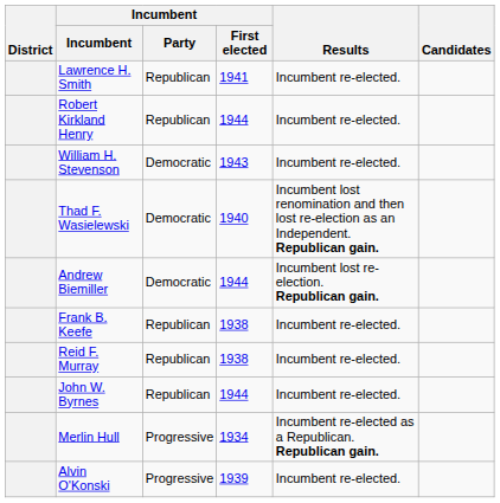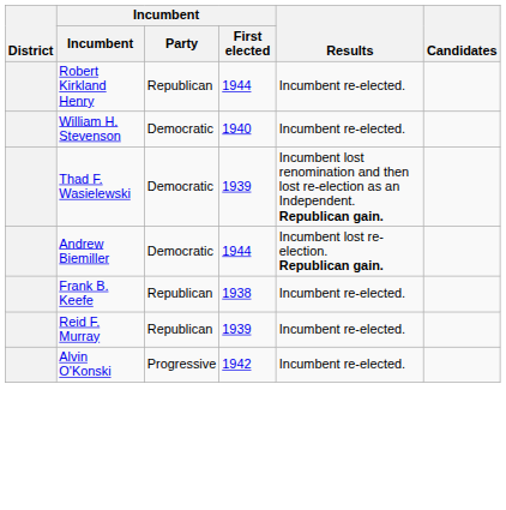- row: Lawrence H. Smith | Republican | 1941 | Incumbent re-elected.
William H. Stevenson | Incumbent / First elected: 1943 -> 1940
Thad F. Wasielewski | Incumbent / First elected: 1940 -> 1939
Reid F. Murray | Incumbent / First elected: 1938 -> 1939
- row: John W. Byrnes | Republican | 1944 | Incumbent re-elected.
- row: Merlin Hull | Progressive | 1934 | Incumbent re-elected as a Republican. Republican gain.
Alvin O'Konski | Incumbent / First elected: 1939 -> 1942
